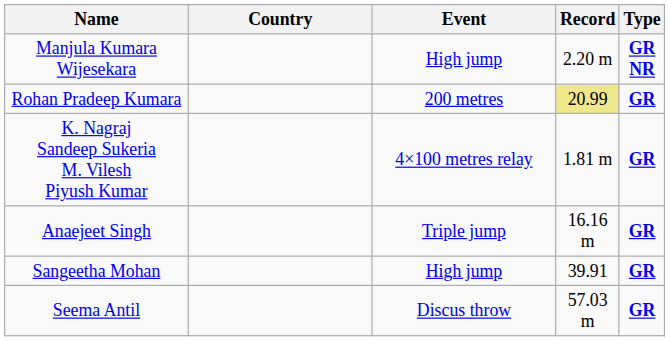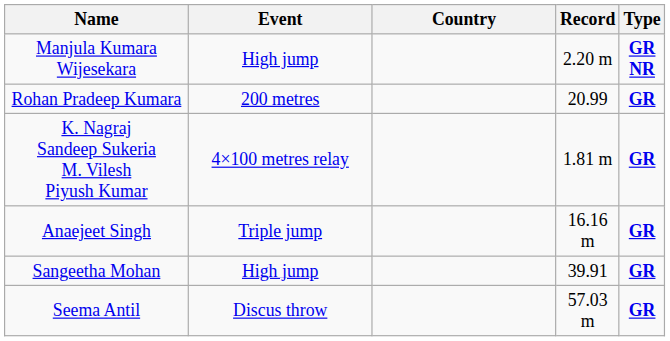columns swapped: Event <-> Country
Rohan Pradeep Kumara | Record: khaki background -> no background
